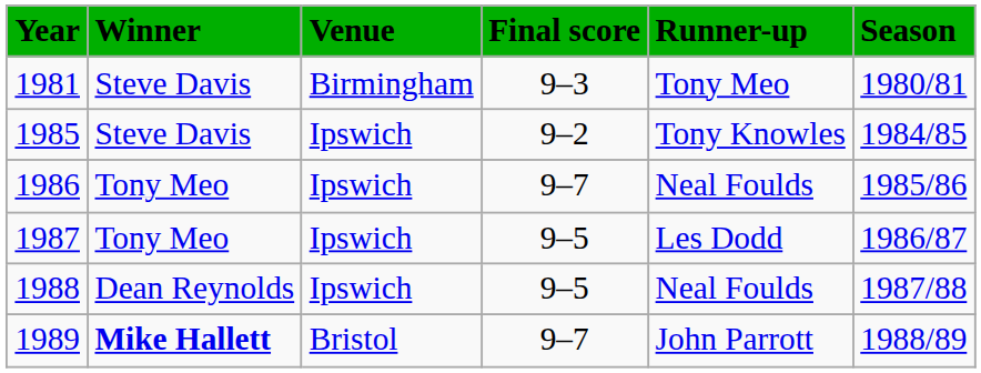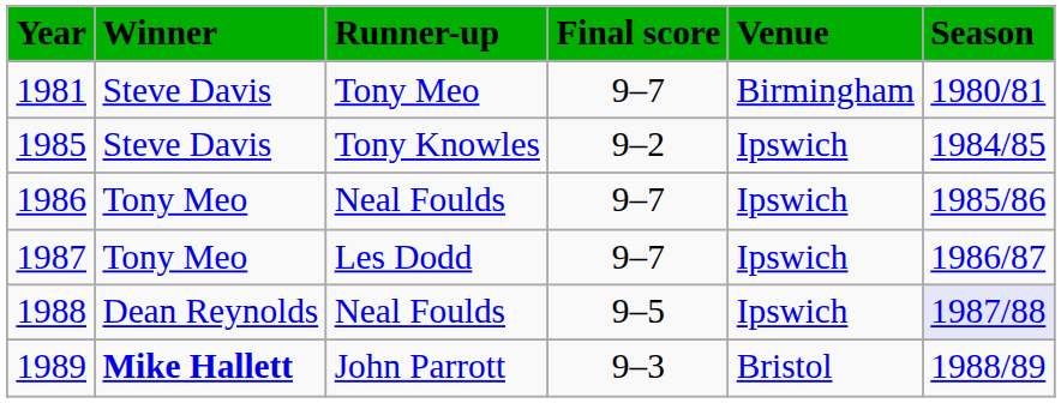columns swapped: Runner-up <-> Venue
1981 | Final score: 9–3 -> 9–7
1987 | Final score: 9–5 -> 9–7
1988 | Season: no background -> lavender background
1989 | Final score: 9–7 -> 9–3
